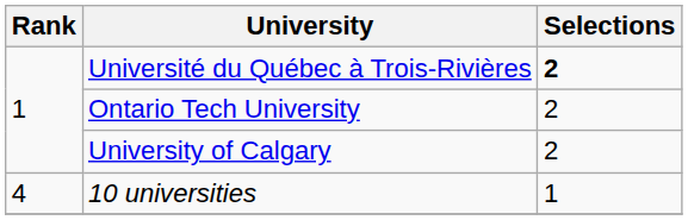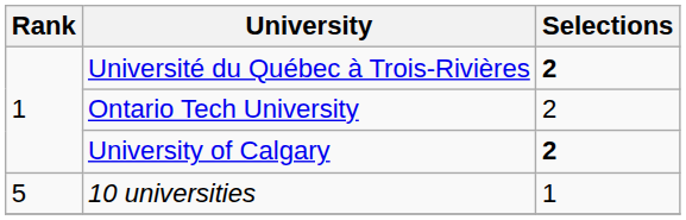University of Calgary | Selections: normal -> bold
10 universities | Rank: 4 -> 5
